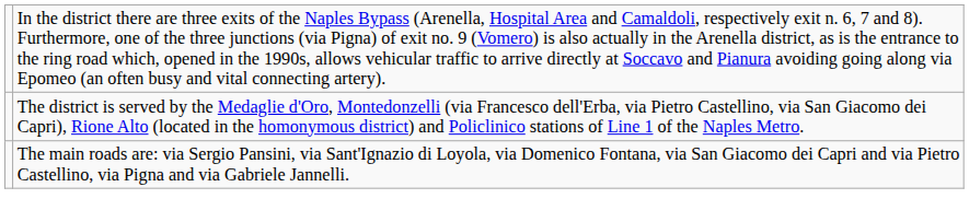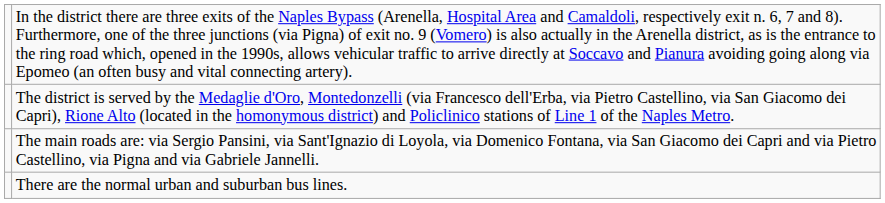+ row: There are the normal urban and suburban bus lines.
